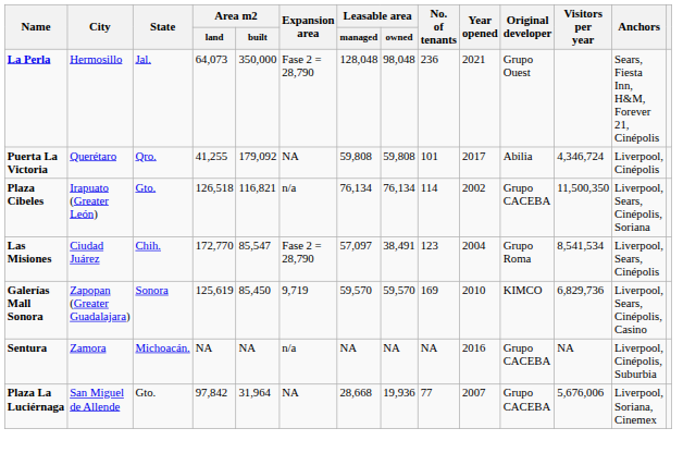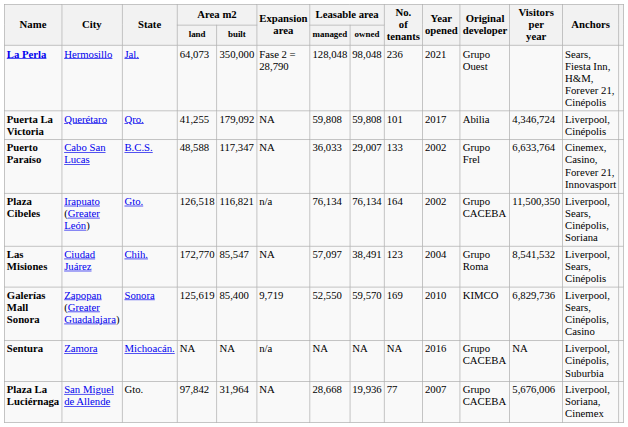+ row: Puerto Paraíso | Cabo San Lucas | B.C.S. | 48,588 | 117,347 | NA | 36,033 | 29,007 | 133 | 2002 | Grupo Frel | 6,633,764 | Cinemex, Casino, Forever 21, Innovasport
Plaza Cibeles | No. of tenants: 114 -> 164
Las Misiones | Expansion area: Fase 2 = 28,790 -> NA
Las Misiones | Visitors per year: 8,541,534 -> 8,541,532
Galerías Mall Sonora | Area m2 / built: 85,450 -> 85,400
Galerías Mall Sonora | Leasable area / managed: 59,570 -> 52,550
